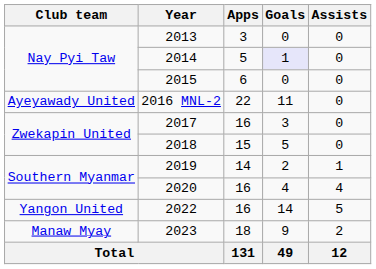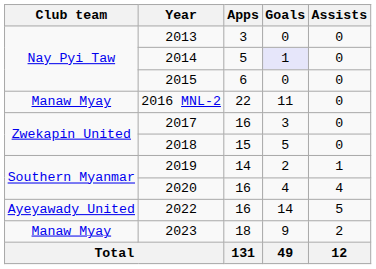2016 MNL-2 | Club team: Ayeyawady United -> Manaw Myay
2022 | Club team: Yangon United -> Ayeyawady United
